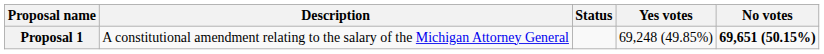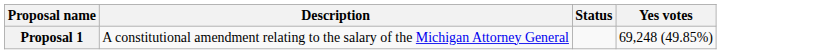- column: No votes | 69,651 (50.15%)
